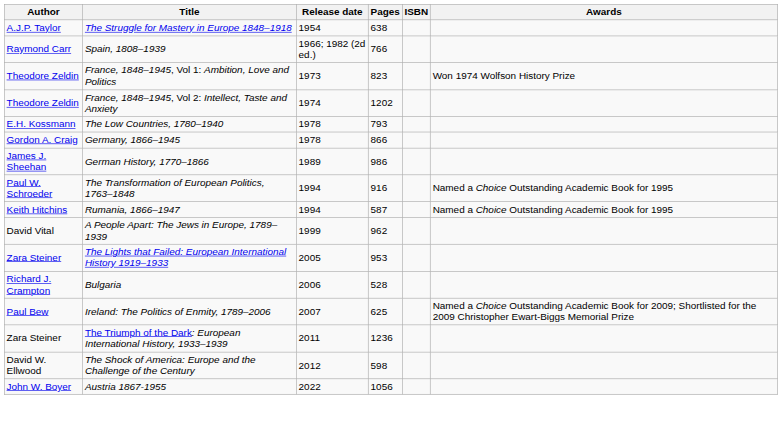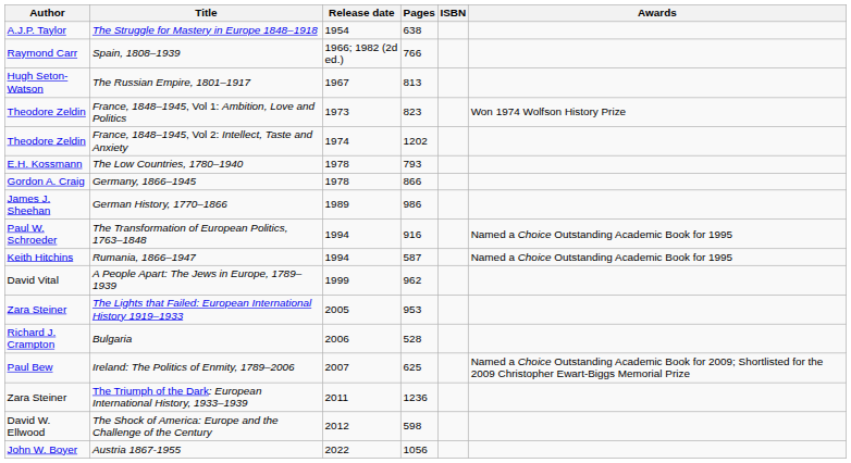+ row: Hugh Seton-Watson | The Russian Empire, 1801–1917 | 1967 | 813
